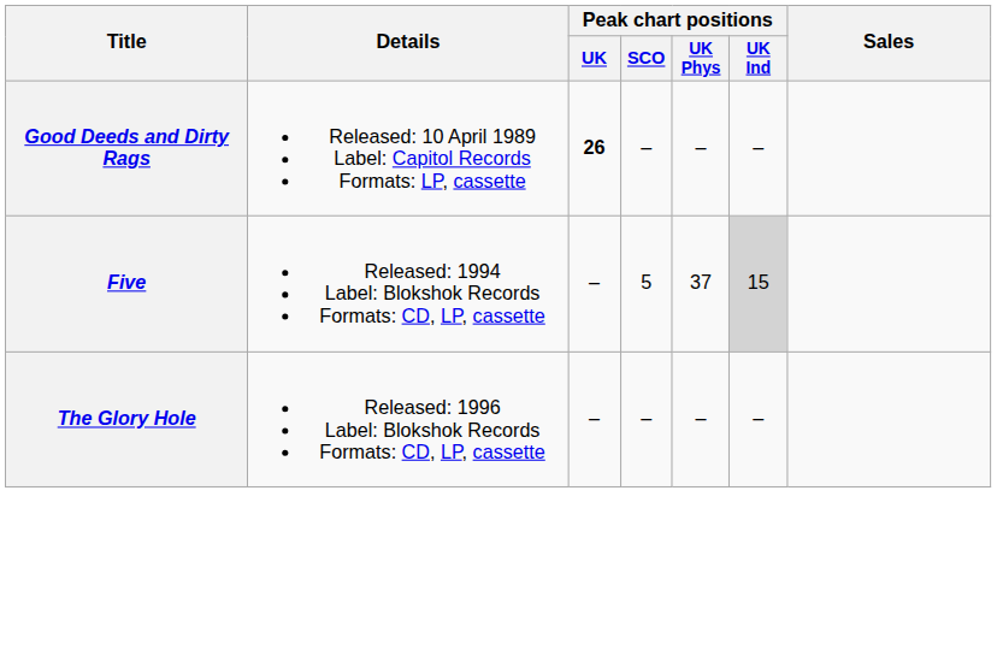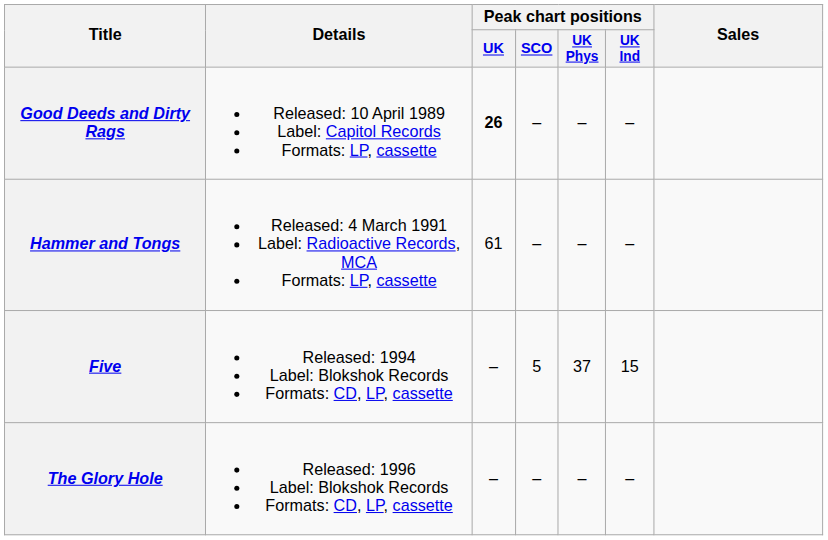+ row: Hammer and Tongs | Released: 4 March 1991 Label: Radioactive Records, MCA Formats: LP, cassette | 61 | – | – | –
Five | Peak chart positions / UK Ind: lightgrey background -> no background
